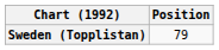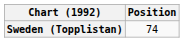Sweden (Topplistan) | Position: 79 -> 74
